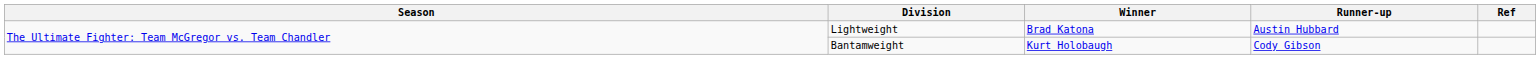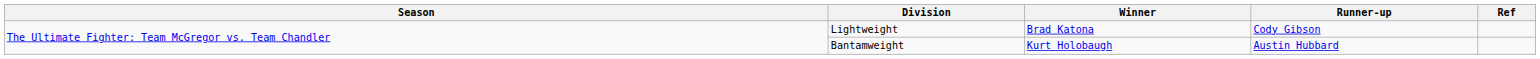Lightweight | Runner-up: Austin Hubbard -> Cody Gibson
Bantamweight | Runner-up: Cody Gibson -> Austin Hubbard
